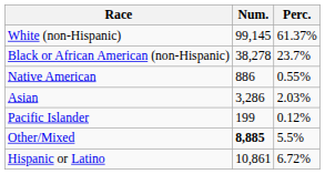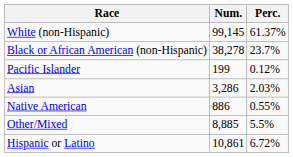rows swapped: Native American <-> Pacific Islander
Other/Mixed | Num.: bold -> normal
